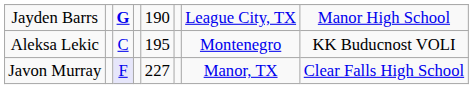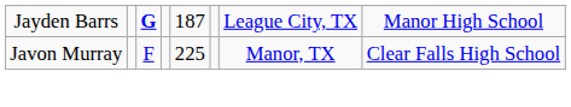Jayden Barrs | column 5: 190 -> 187
- row: Aleksa Lekic | C | 195 | Montenegro | KK Buducnost VOLI
Javon Murray | column 3: lavender background -> no background
Javon Murray | column 5: 227 -> 225
